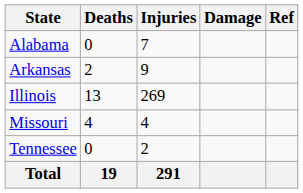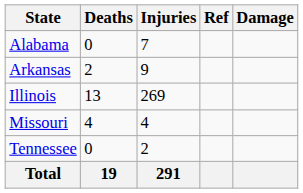columns swapped: Damage <-> Ref
